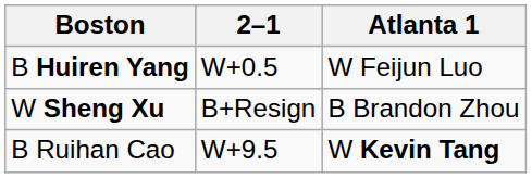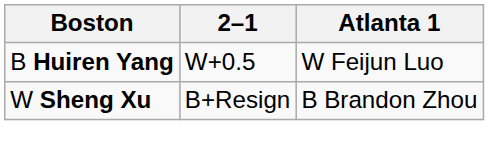- row: B Ruihan Cao | W+9.5 | W Kevin Tang
